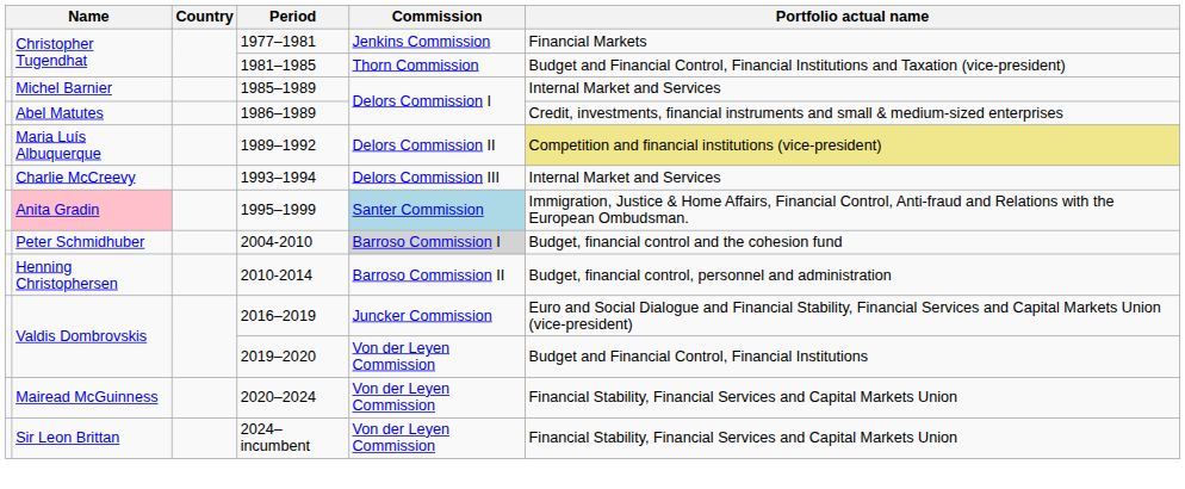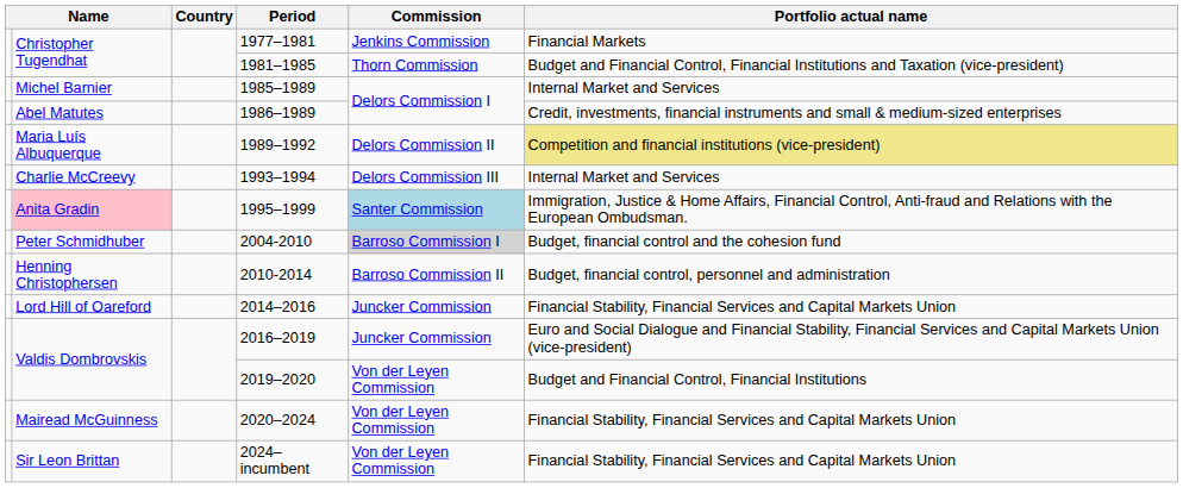+ row: Lord Hill of Oareford | 2014–2016 | Juncker Commission | Financial Stability, Financial Services and Capital Markets Union
